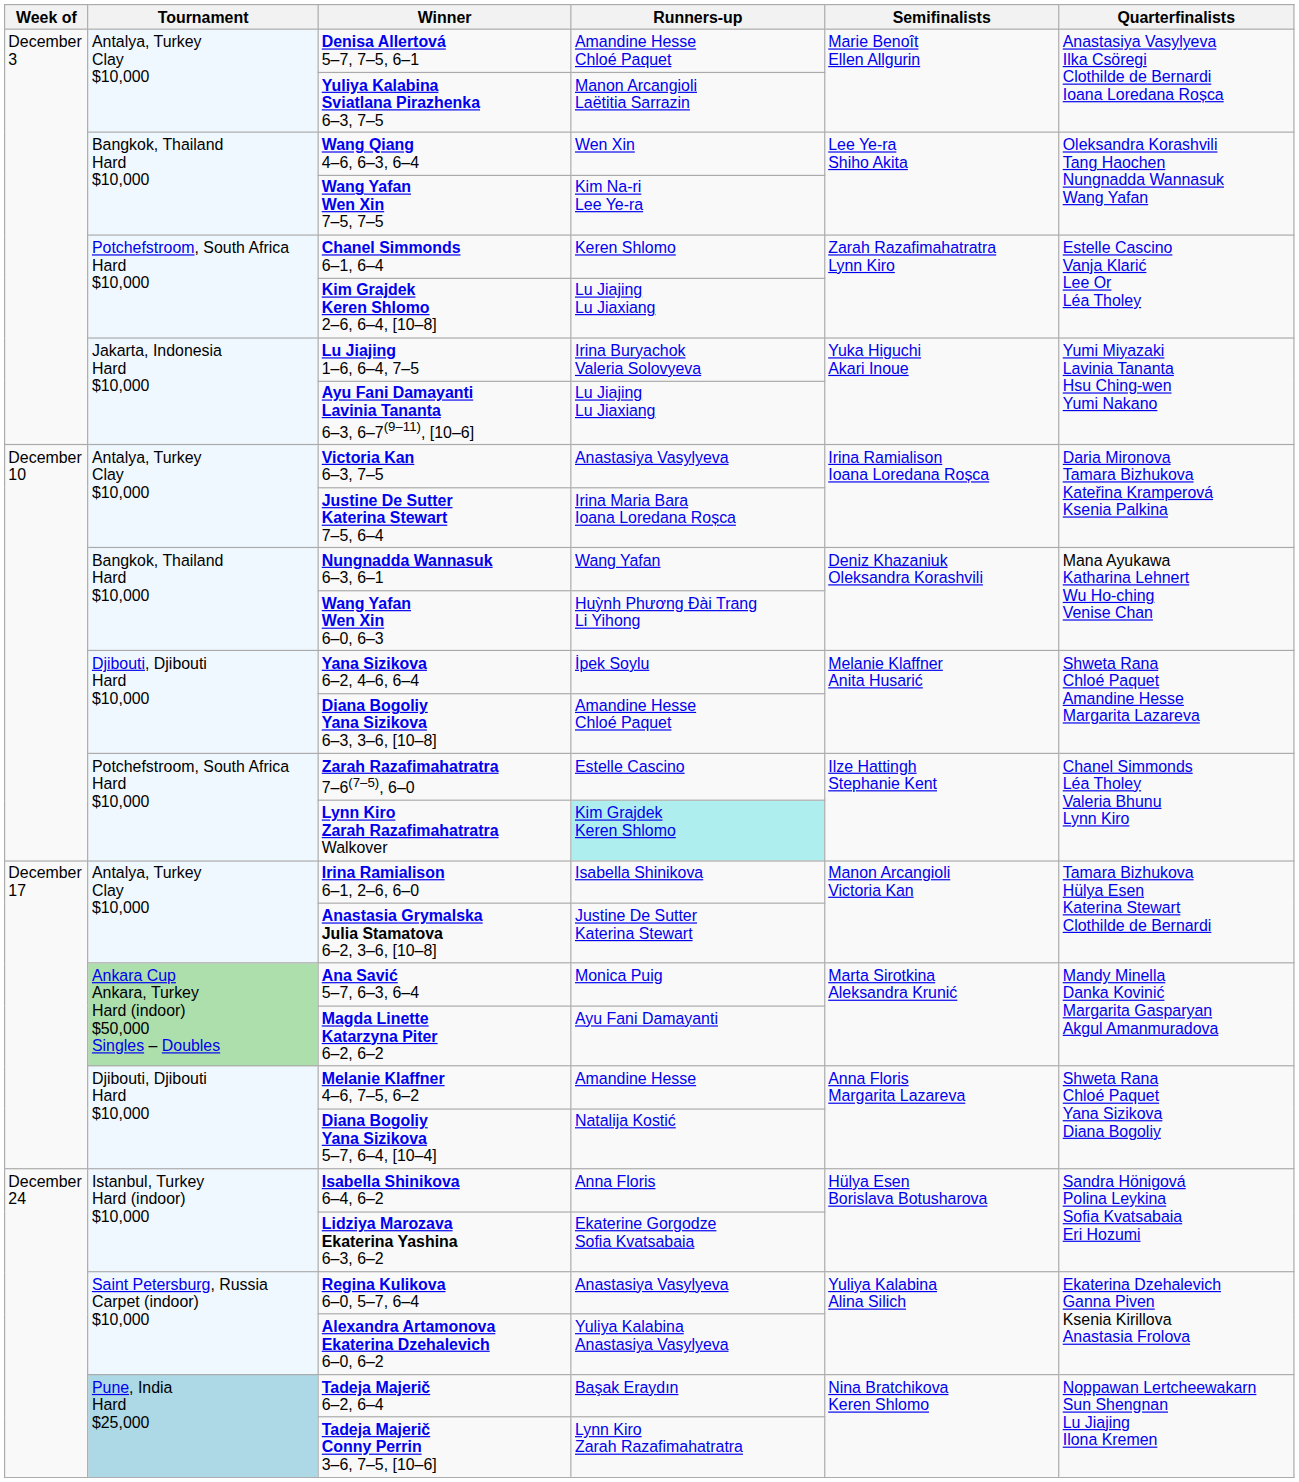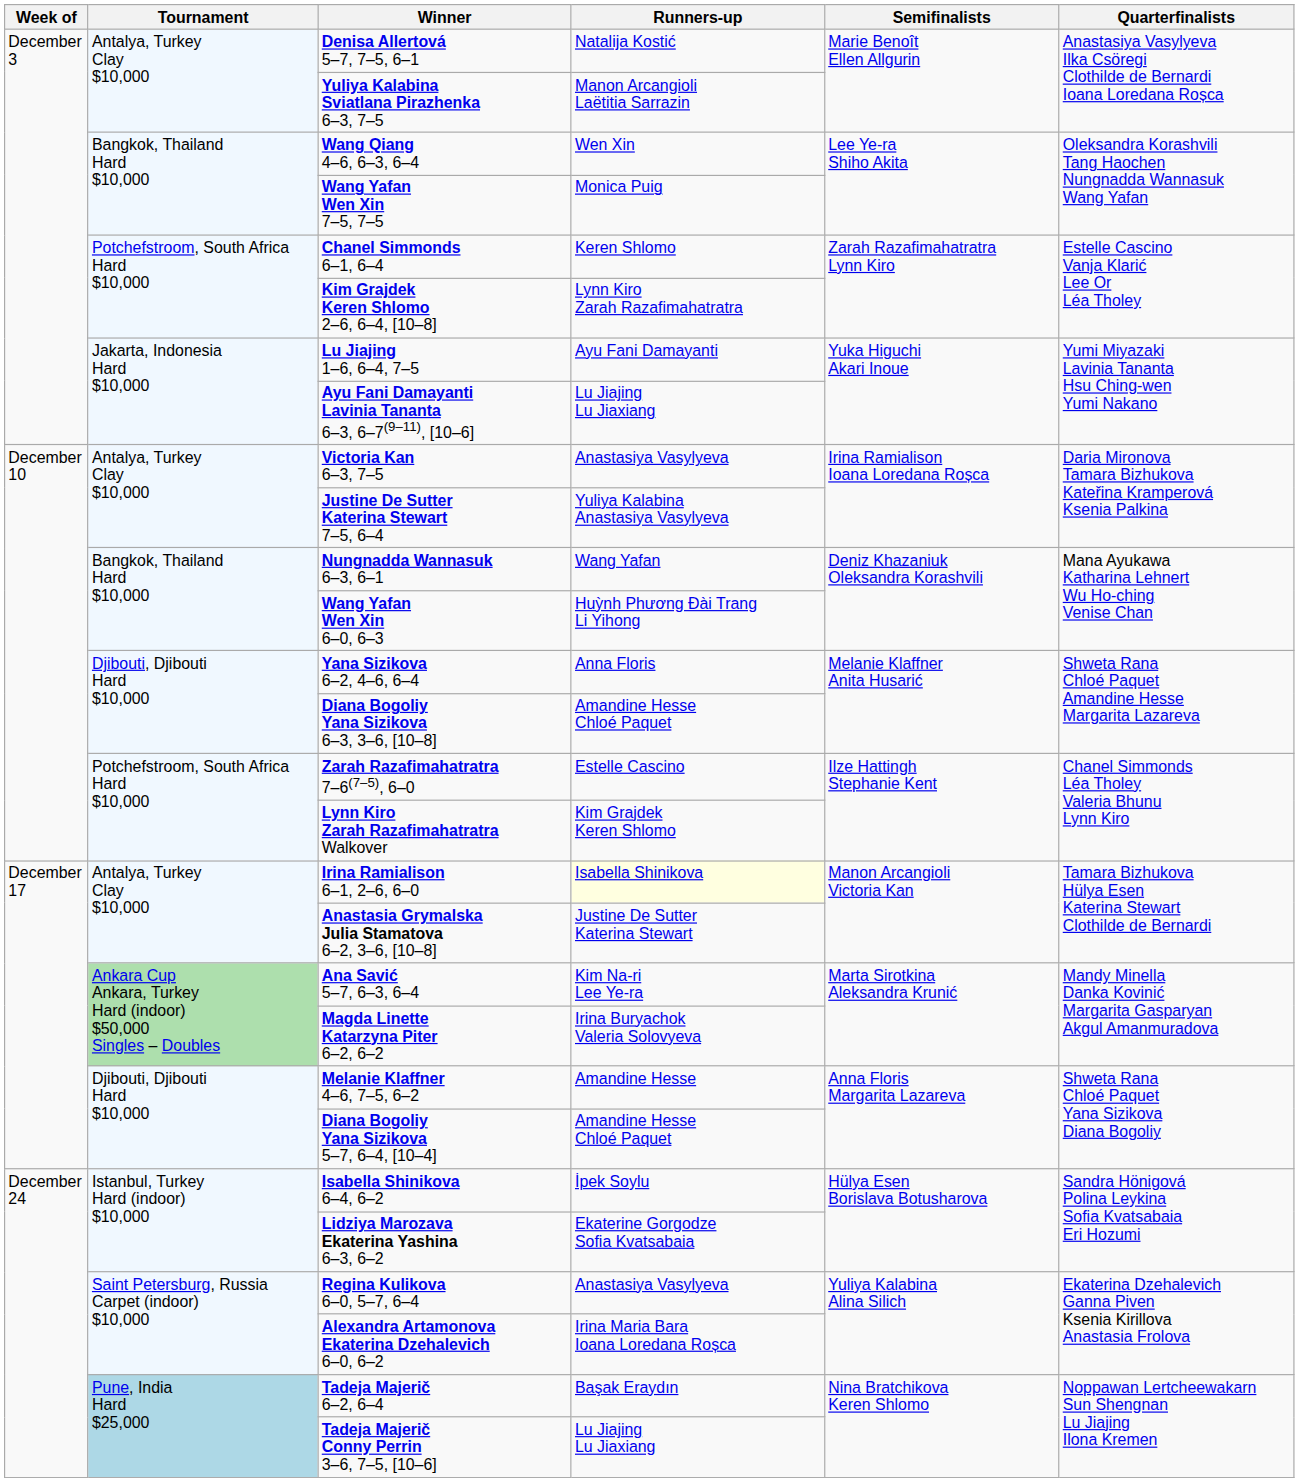Denisa Allertová 5–7, 7–5, 6–1 | Runners-up: Amandine Hesse Chloé Paquet -> Natalija Kostić
Wang Yafan Wen Xin 7–5, 7–5 | Runners-up: Kim Na-ri Lee Ye-ra -> Monica Puig
Kim Grajdek Keren Shlomo 2–6, 6–4, [10–8] | Runners-up: Lu Jiajing Lu Jiaxiang -> Lynn Kiro Zarah Razafimahatratra
Lu Jiajing 1–6, 6–4, 7–5 | Runners-up: Irina Buryachok Valeria Solovyeva -> Ayu Fani Damayanti
Justine De Sutter Katerina Stewart 7–5, 6–4 | Runners-up: Irina Maria Bara Ioana Loredana Roșca -> Yuliya Kalabina Anastasiya Vasylyeva
Yana Sizikova 6–2, 4–6, 6–4 | Runners-up: İpek Soylu -> Anna Floris
Lynn Kiro Zarah Razafimahatratra Walkover | Runners-up: paleturquoise background -> no background
Irina Ramialison 6–1, 2–6, 6–0 | Runners-up: no background -> lightyellow background
Ana Savić 5–7, 6–3, 6–4 | Runners-up: Monica Puig -> Kim Na-ri Lee Ye-ra
Magda Linette Katarzyna Piter 6–2, 6–2 | Runners-up: Ayu Fani Damayanti -> Irina Buryachok Valeria Solovyeva
Diana Bogoliy Yana Sizikova 5–7, 6–4, [10–4] | Runners-up: Natalija Kostić -> Amandine Hesse Chloé Paquet
Isabella Shinikova 6–4, 6–2 | Runners-up: Anna Floris -> İpek Soylu
Alexandra Artamonova Ekaterina Dzehalevich 6–0, 6–2 | Runners-up: Yuliya Kalabina Anastasiya Vasylyeva -> Irina Maria Bara Ioana Loredana Roșca
Tadeja Majerič Conny Perrin 3–6, 7–5, [10–6] | Runners-up: Lynn Kiro Zarah Razafimahatratra -> Lu Jiajing Lu Jiaxiang
